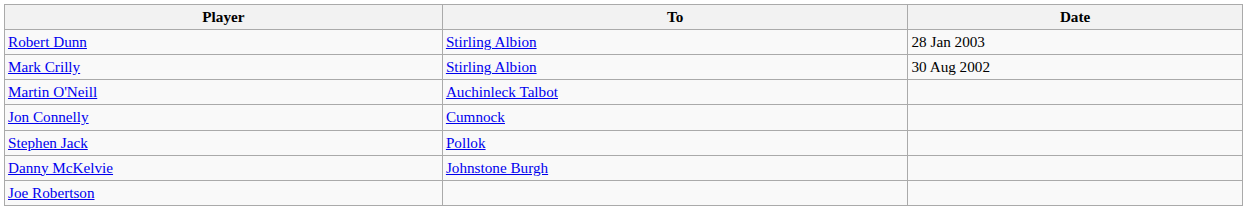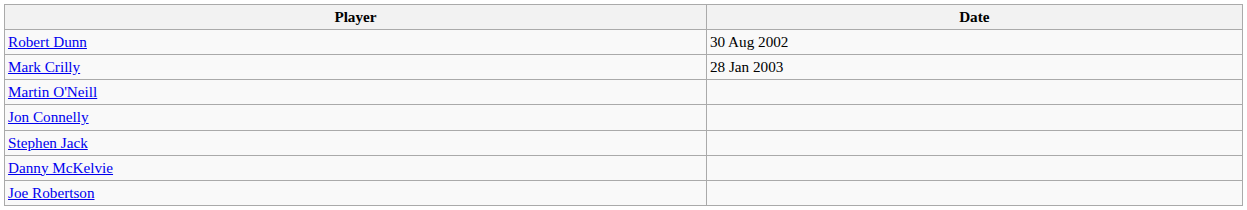- column: To | Stirling Albion | Stirling Albion | Auchinleck Talbot | Cumnock | Pollok | Johnstone Burgh
Robert Dunn | Date: 28 Jan 2003 -> 30 Aug 2002
Mark Crilly | Date: 30 Aug 2002 -> 28 Jan 2003
